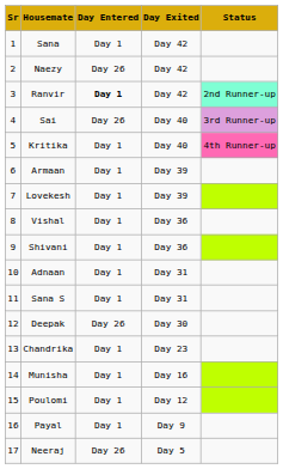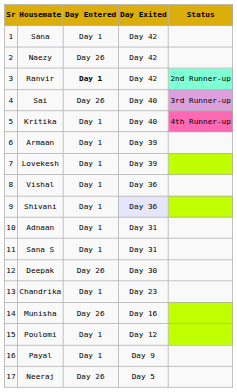Shivani | Day Exited: no background -> lavender background
Munisha | Day Entered: Day 1 -> Day 26
